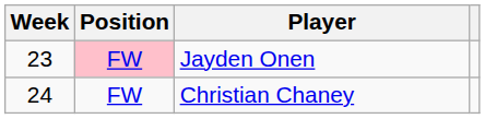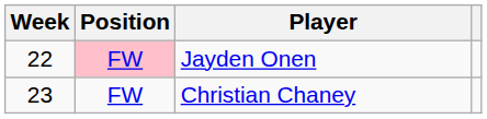Jayden Onen | Week: 23 -> 22
Christian Chaney | Week: 24 -> 23
